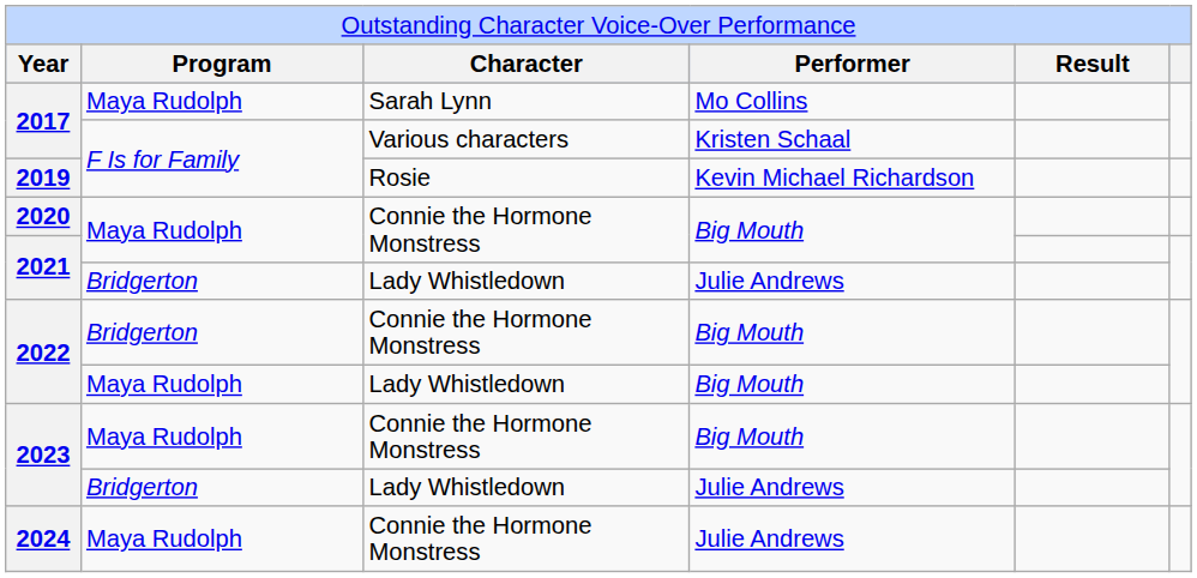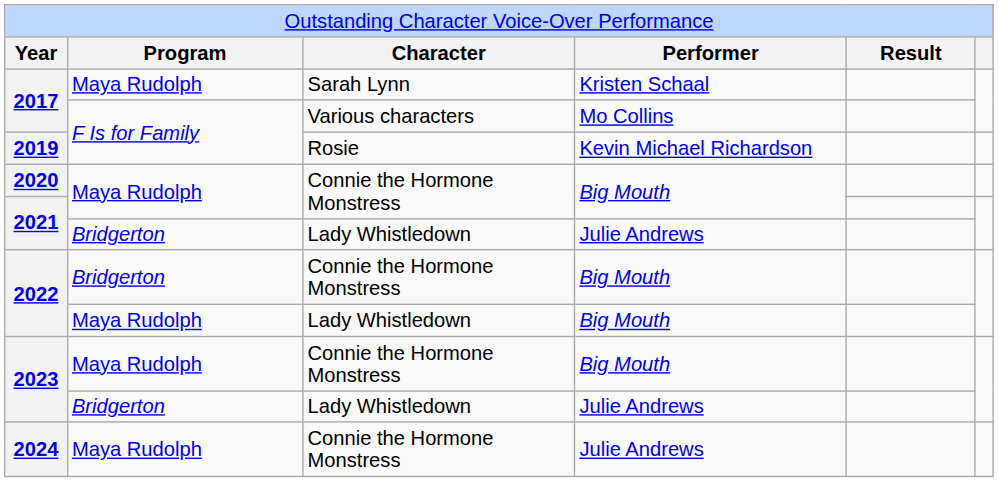2017 / Sarah Lynn | column 4: Mo Collins -> Kristen Schaal
2017 / Various characters | column 4: Kristen Schaal -> Mo Collins
